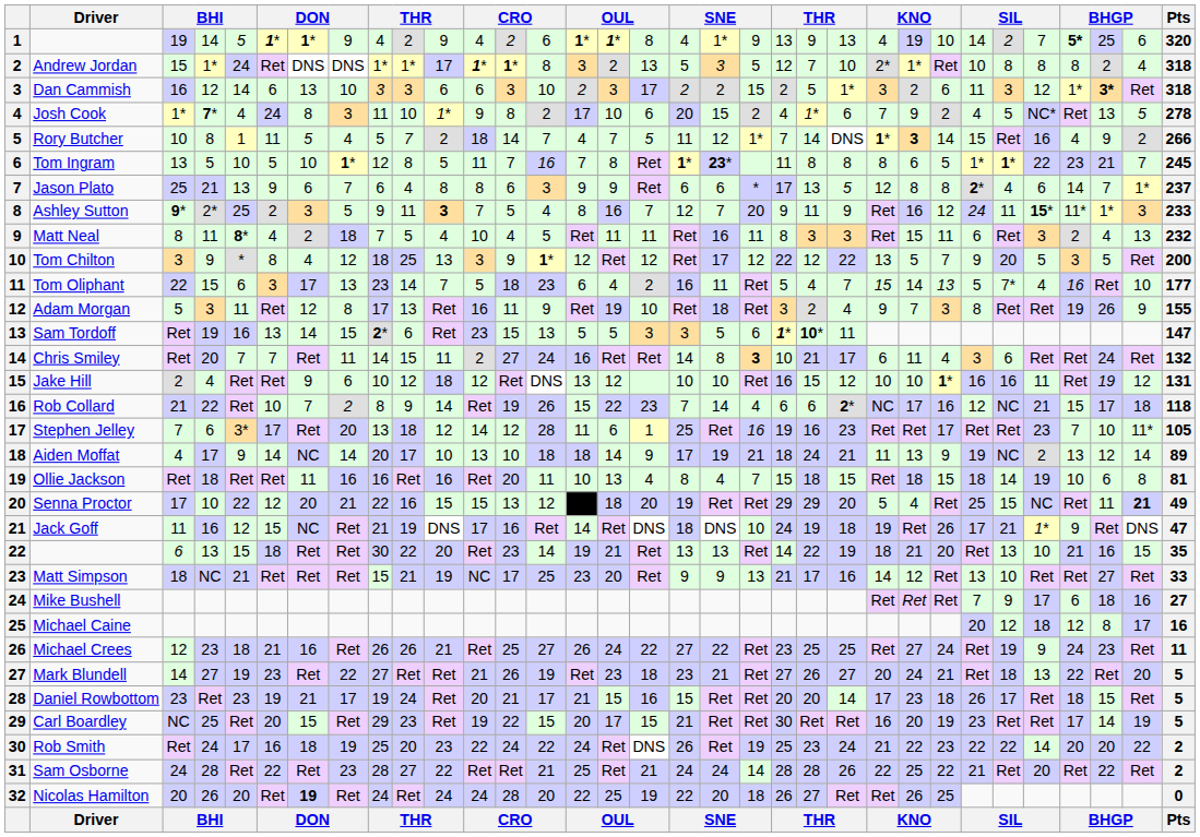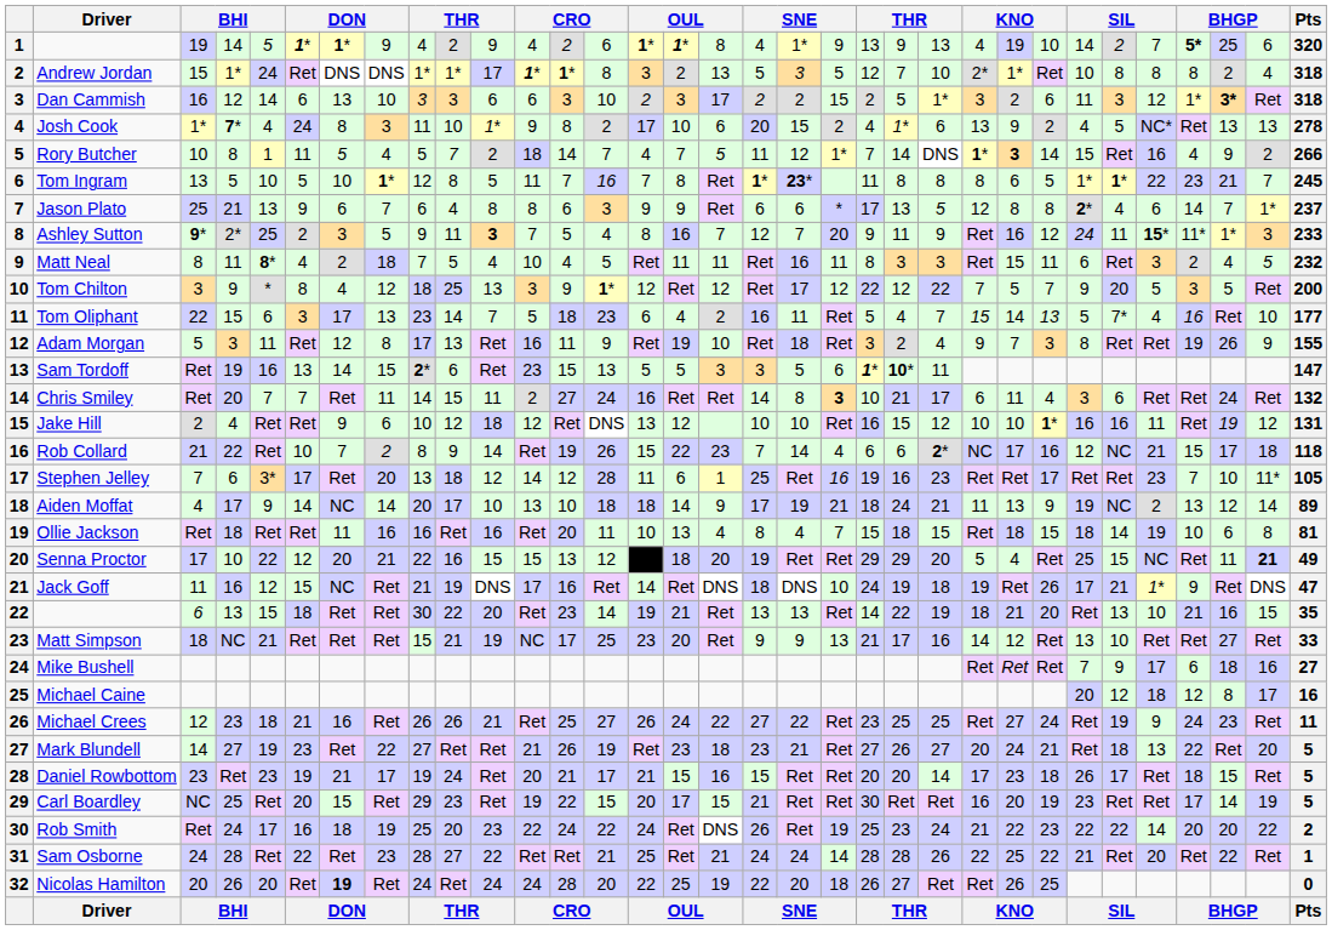Josh Cook | column 24: 7 -> 13
Josh Cook | column 32: 5 -> 13
Matt Neal | column 32: 13 -> 5
Tom Chilton | column 24: 13 -> 7
Sam Osborne | Pts: 2 -> 1
